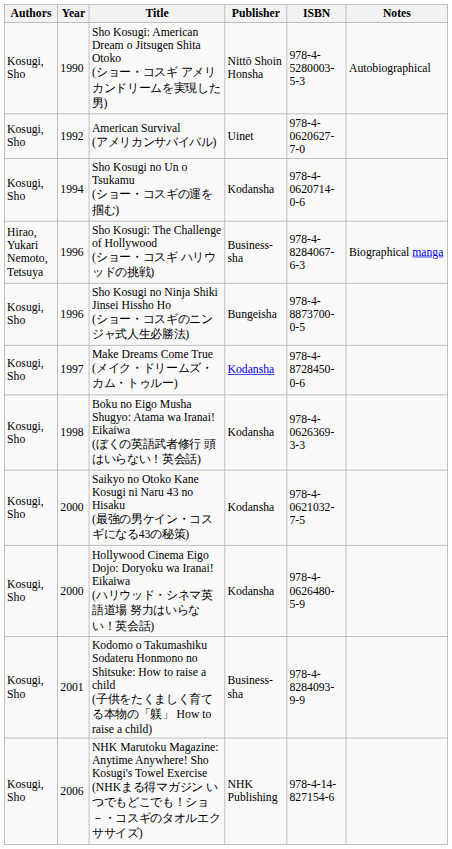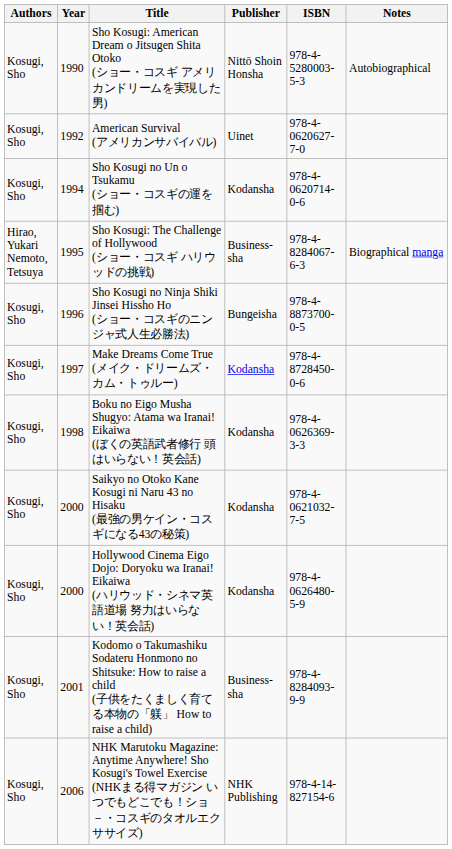Sho Kosugi: The Challenge of Hollywood (ショー・コスギ ハリウッドの挑戦) | Year: 1996 -> 1995
